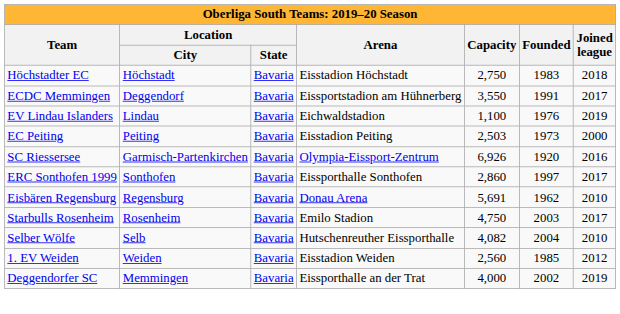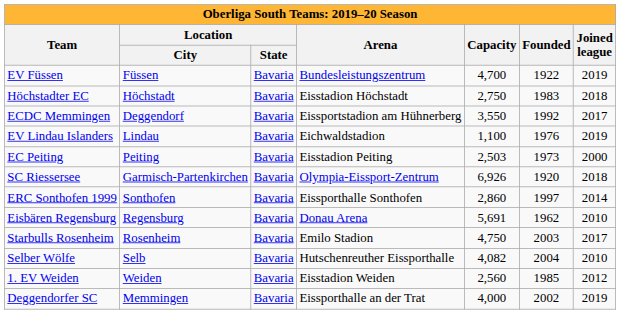+ row: EV Füssen | Füssen | Bavaria | Bundesleistungszentrum | 4,700 | 1922 | 2019
ECDC Memmingen | Founded: 1991 -> 1992
SC Riessersee | Joined league: 2016 -> 2018
ERC Sonthofen 1999 | Joined league: 2017 -> 2014
